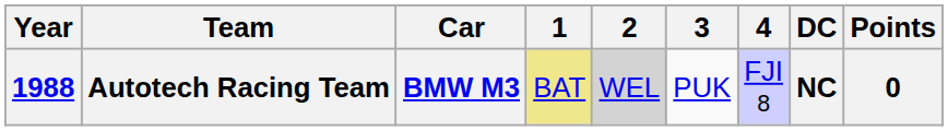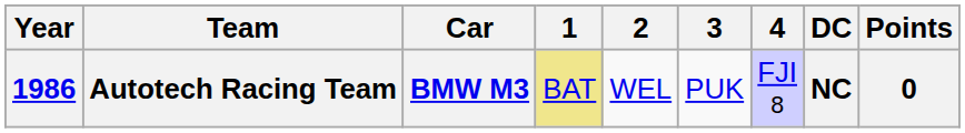Autotech Racing Team | Year: 1988 -> 1986
Autotech Racing Team | 2: lightgrey background -> no background
